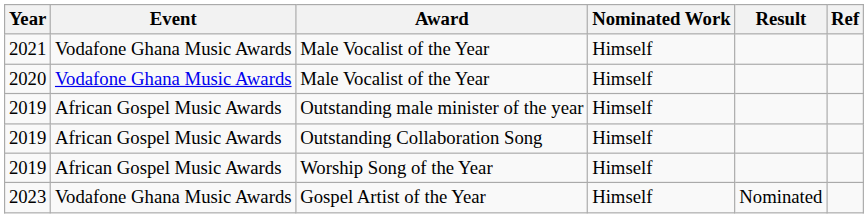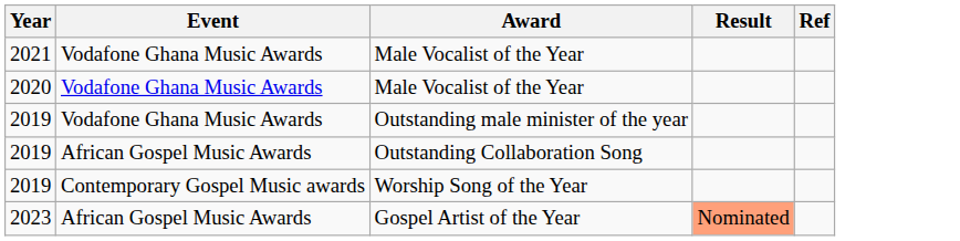- column: Nominated Work | Himself | Himself | Himself | Himself | Himself | Himself
Outstanding male minister of the year | Event: African Gospel Music Awards -> Vodafone Ghana Music Awards
Worship Song of the Year | Event: African Gospel Music Awards -> Contemporary Gospel Music awards
Gospel Artist of the Year | Event: Vodafone Ghana Music Awards -> African Gospel Music Awards
Gospel Artist of the Year | Result: no background -> lightsalmon background
